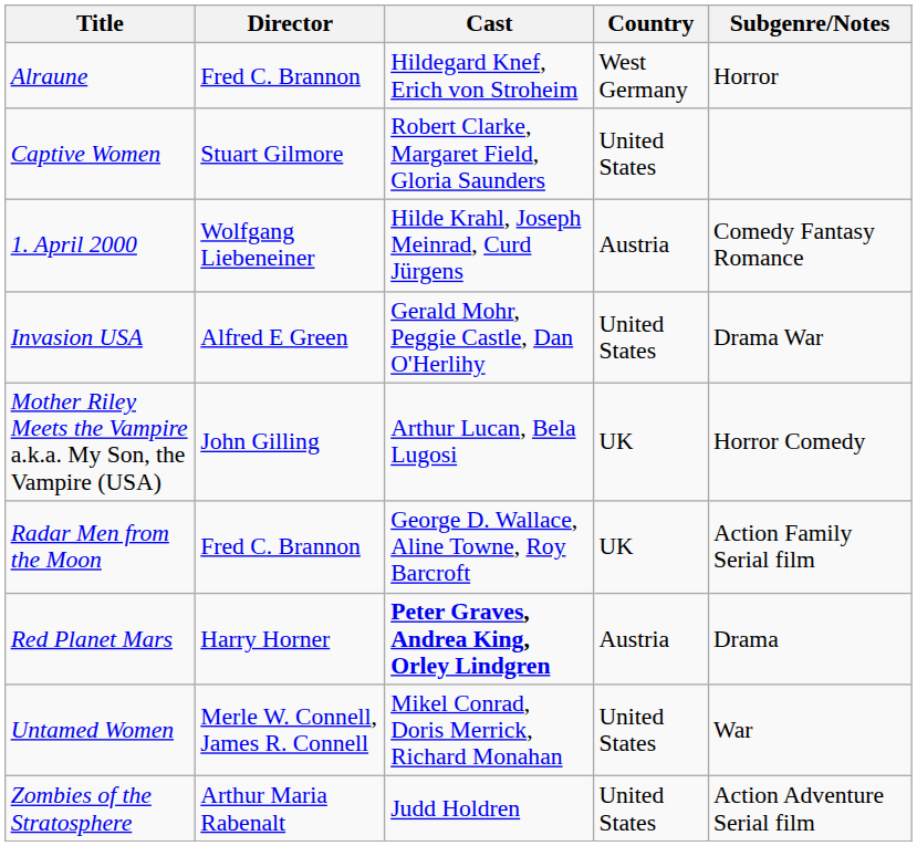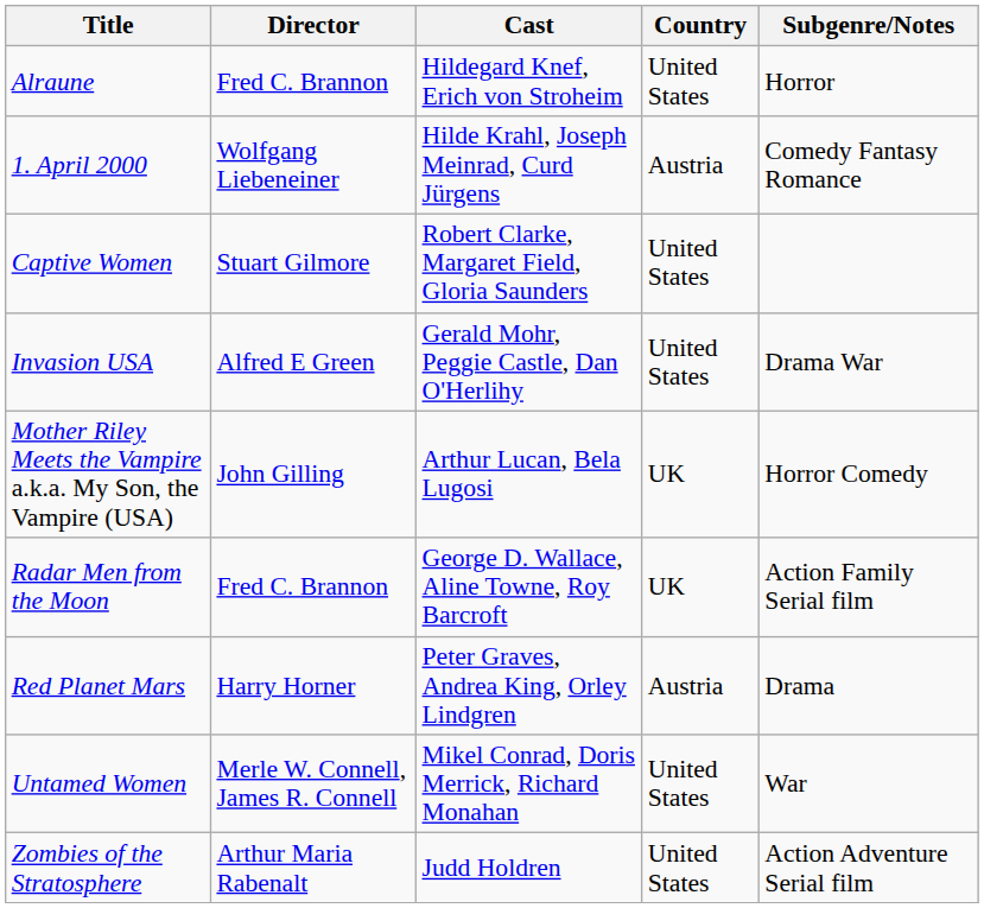Alraune | Country: West Germany -> United States
rows swapped: 1. April 2000 <-> Captive Women
Red Planet Mars | Cast: bold -> normal
